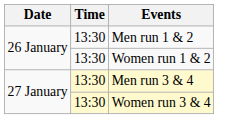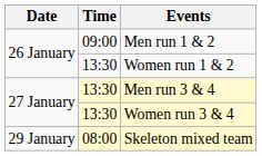Men run 1 & 2 | Time: 13:30 -> 09:00
+ row: 29 January | 08:00 | Skeleton mixed team
